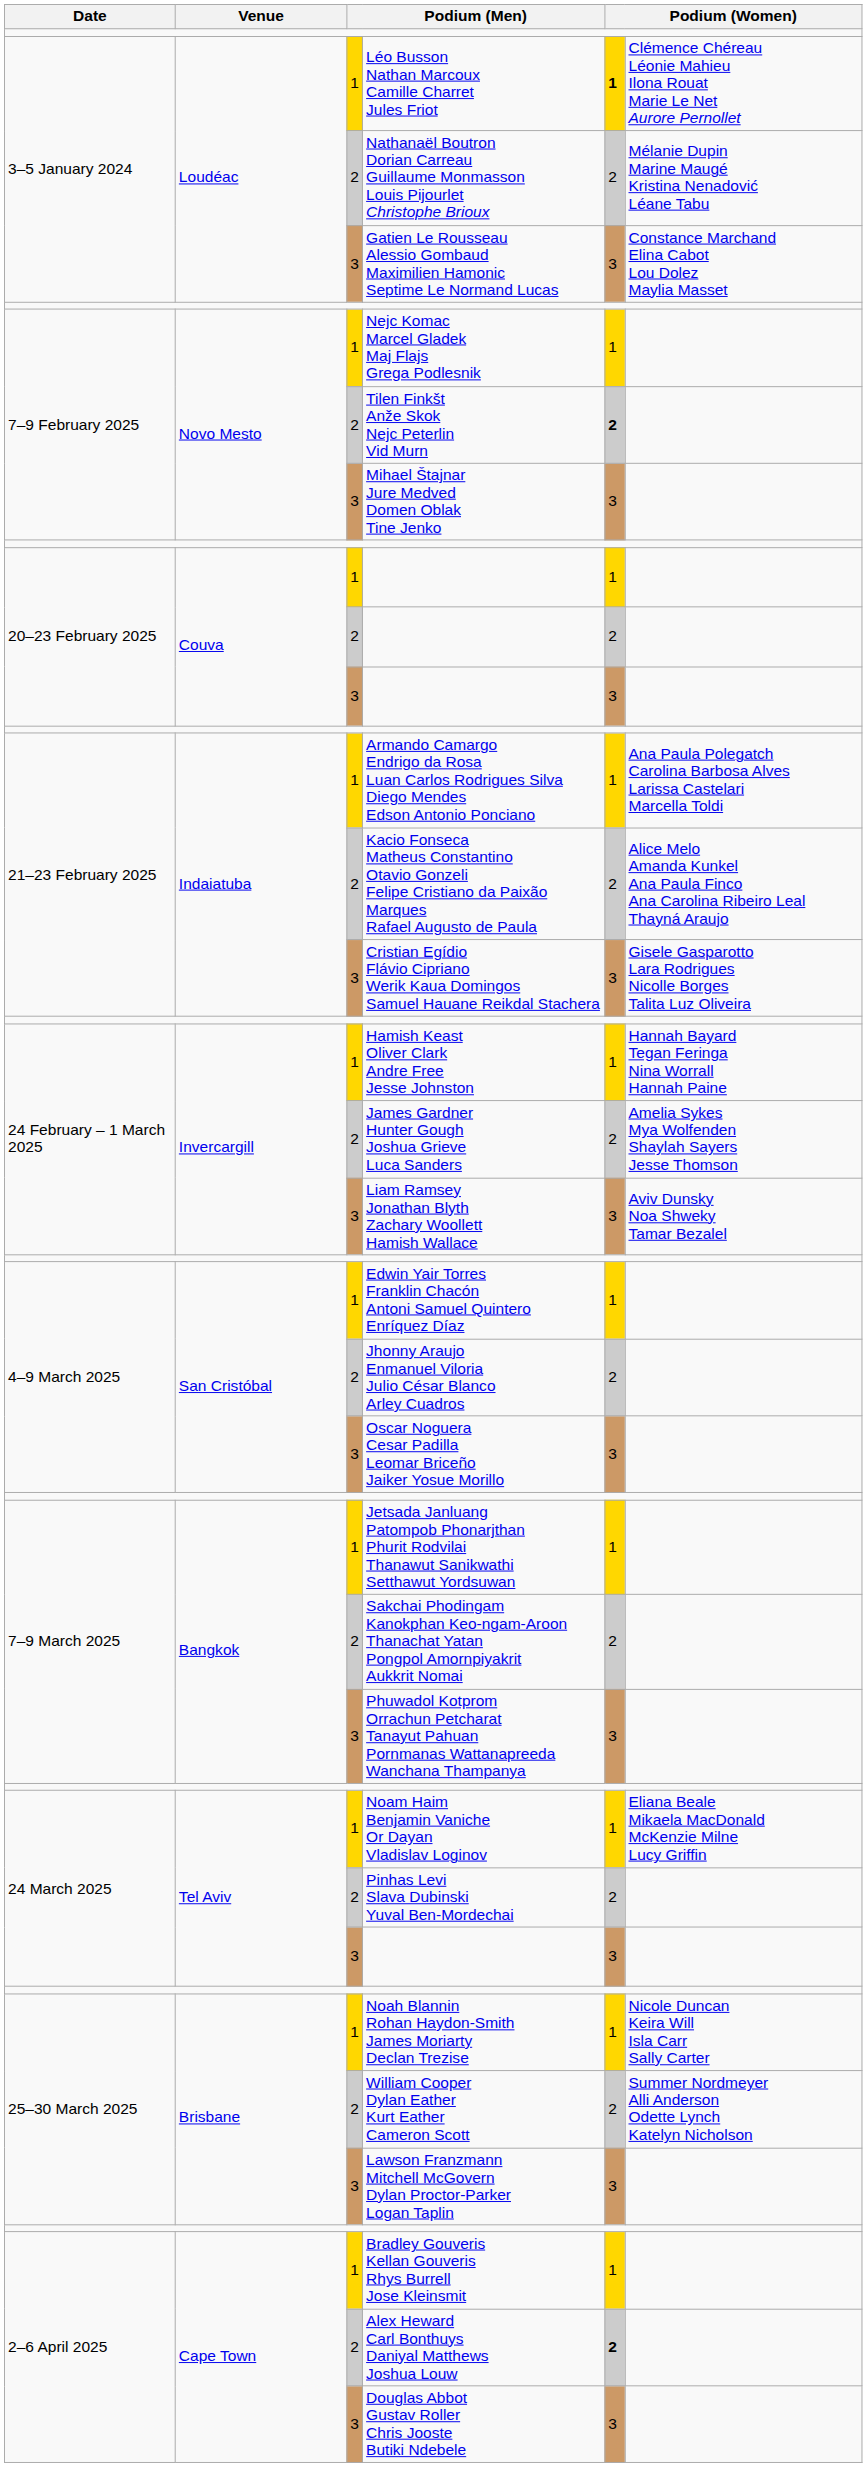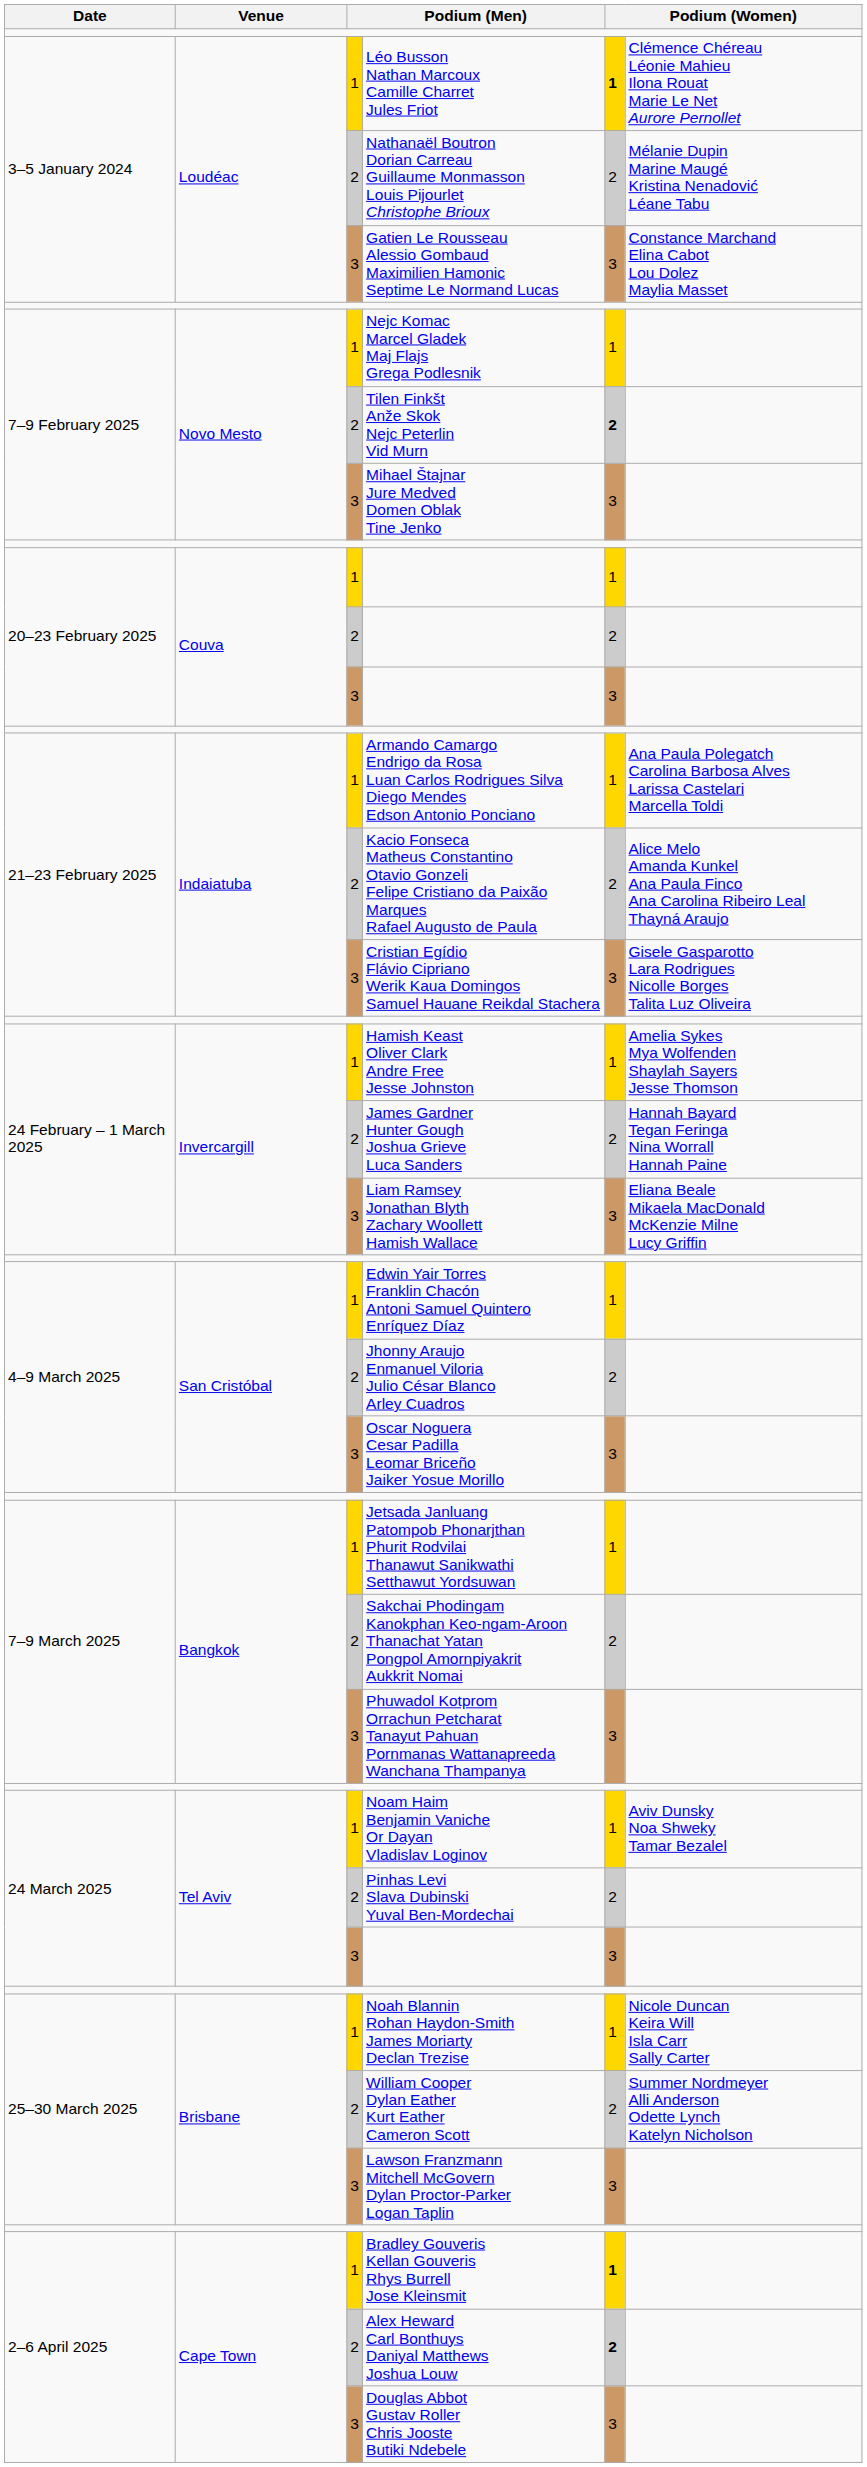Hamish Keast Oliver Clark Andre Free Jesse Johnston | column 6: Hannah Bayard Tegan Feringa Nina Worrall Hannah Paine -> Amelia Sykes Mya Wolfenden Shaylah Sayers Jesse Thomson
James Gardner Hunter Gough Joshua Grieve Luca Sanders | column 6: Amelia Sykes Mya Wolfenden Shaylah Sayers Jesse Thomson -> Hannah Bayard Tegan Feringa Nina Worrall Hannah Paine
Liam Ramsey Jonathan Blyth Zachary Woollett Hamish Wallace | column 6: Aviv Dunsky Noa Shweky Tamar Bezalel -> Eliana Beale Mikaela MacDonald McKenzie Milne Lucy Griffin
Noam Haim Benjamin Vaniche Or Dayan Vladislav Loginov | column 6: Eliana Beale Mikaela MacDonald McKenzie Milne Lucy Griffin -> Aviv Dunsky Noa Shweky Tamar Bezalel
Bradley Gouveris Kellan Gouveris Rhys Burrell Jose Kleinsmit | column 5: normal -> bold
